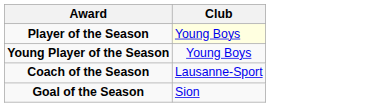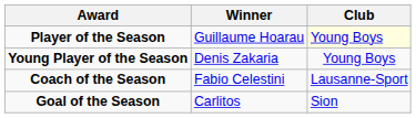+ column: Winner | Guillaume Hoarau | Denis Zakaria | Fabio Celestini | Carlitos
